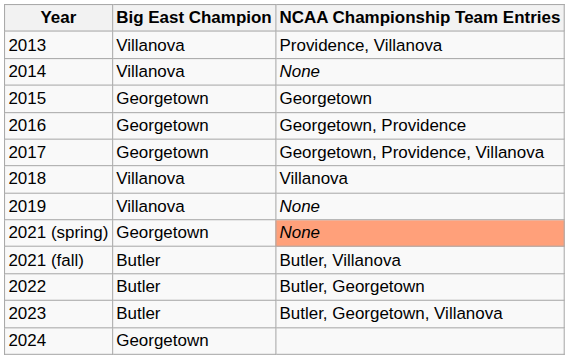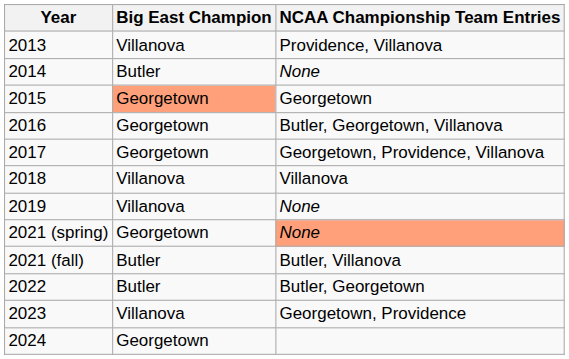2014 | Big East Champion: Villanova -> Butler
2015 | Big East Champion: no background -> lightsalmon background
2016 | NCAA Championship Team Entries: Georgetown, Providence -> Butler, Georgetown, Villanova
2023 | Big East Champion: Butler -> Villanova
2023 | NCAA Championship Team Entries: Butler, Georgetown, Villanova -> Georgetown, Providence
